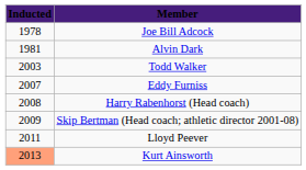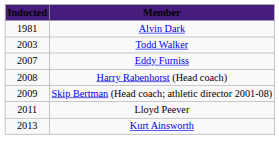- row: 1978 | Joe Bill Adcock
Kurt Ainsworth | Inducted: lightsalmon background -> no background
